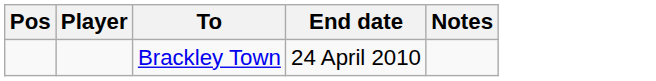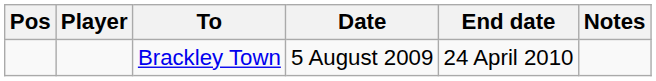+ column: Date | 5 August 2009
